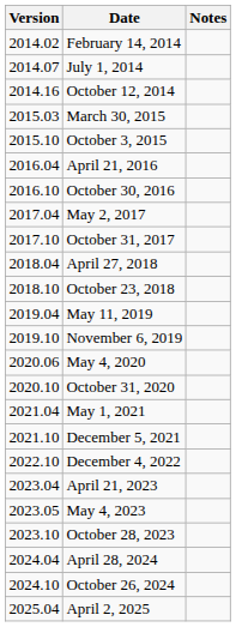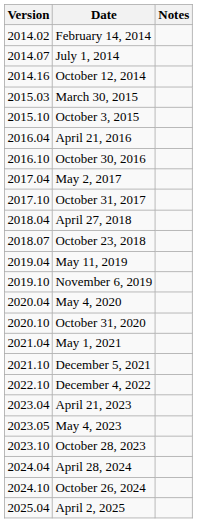October 23, 2018 | Version: 2018.10 -> 2018.07
May 4, 2020 | Version: 2020.06 -> 2020.04
